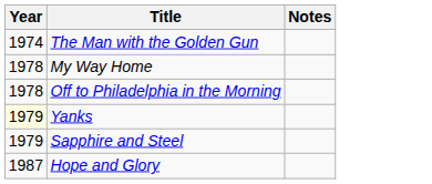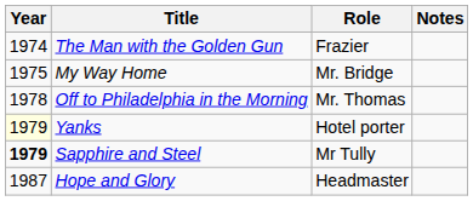+ column: Role | Frazier | Mr. Bridge | Mr. Thomas | Hotel porter | Mr Tully | Headmaster
My Way Home | Year: 1978 -> 1975
Sapphire and Steel | Year: normal -> bold
